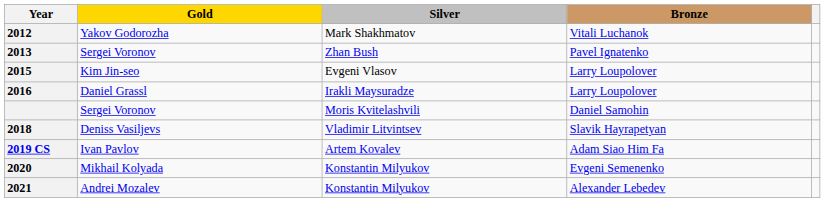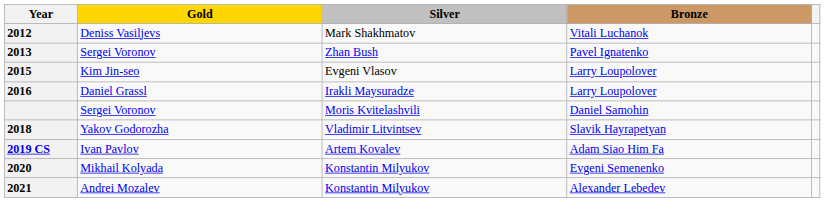2012 | Gold: Yakov Godorozha -> Deniss Vasiljevs
2018 | Gold: Deniss Vasiljevs -> Yakov Godorozha
